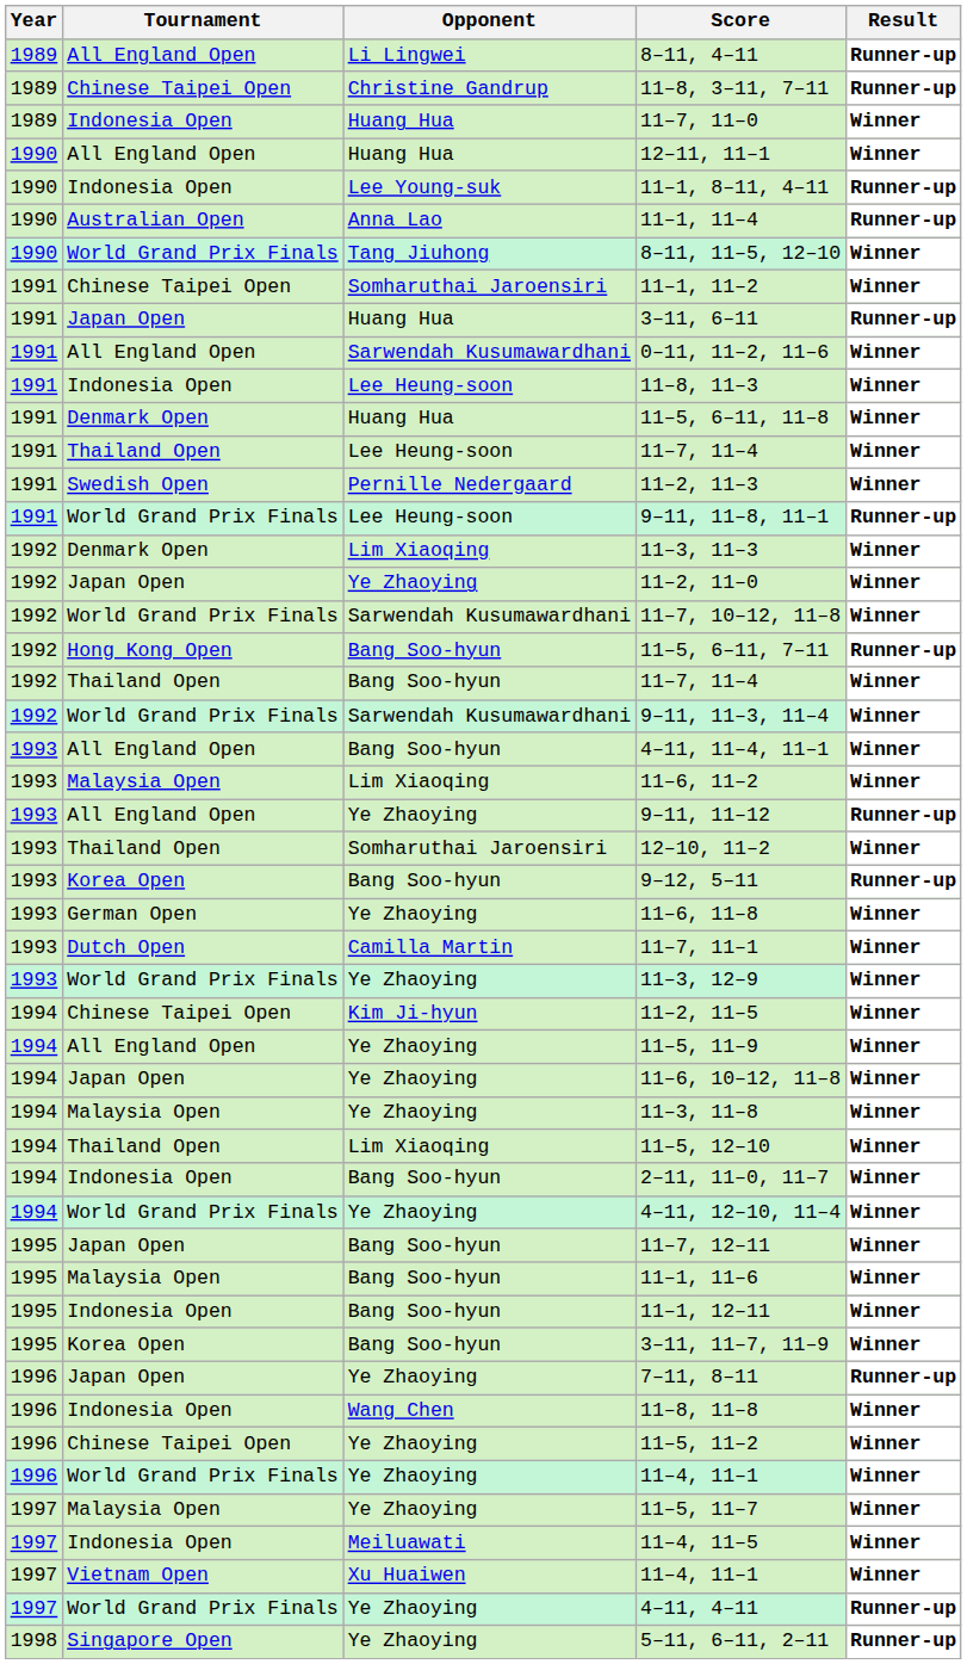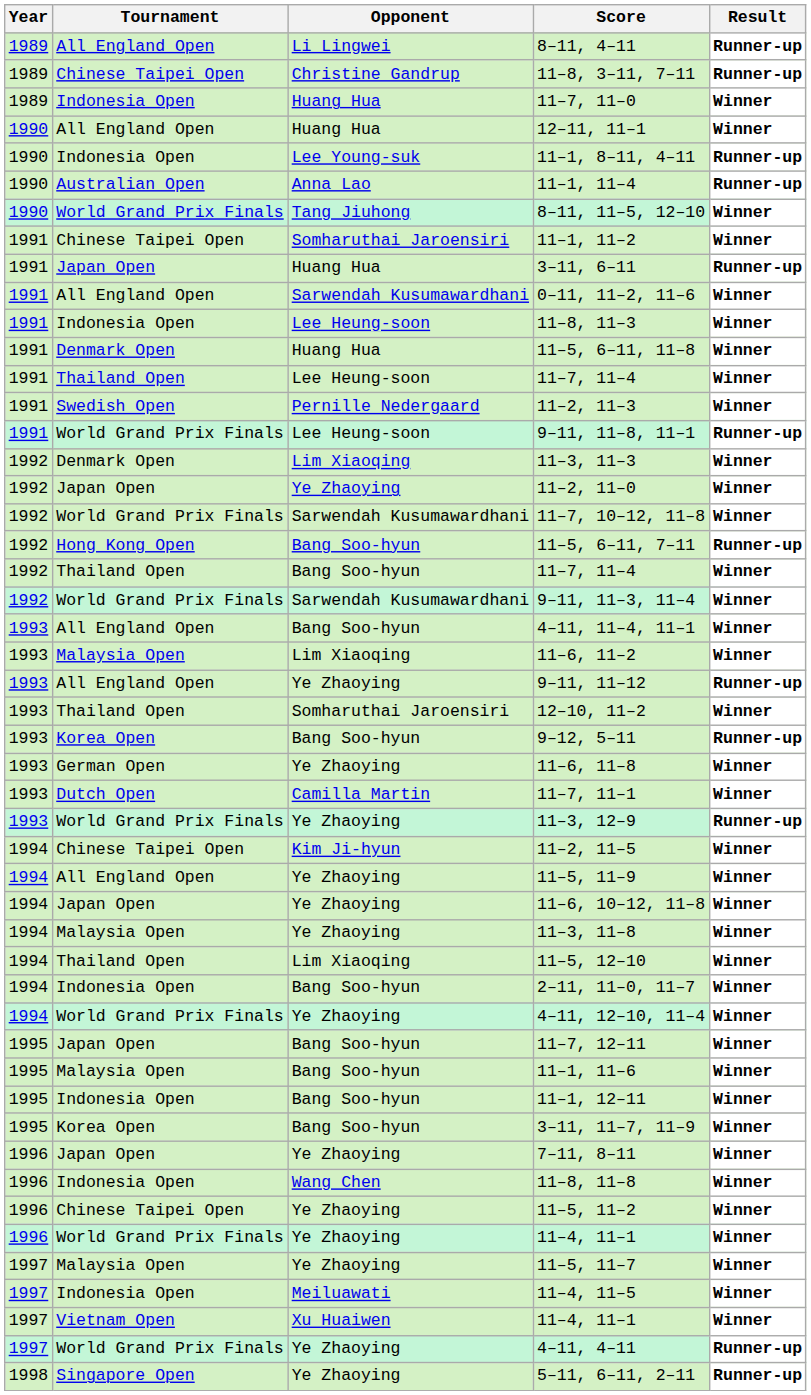11–3, 12–9 | Result: Winner -> Runner-up
7–11, 8–11 | Result: Runner-up -> Winner
